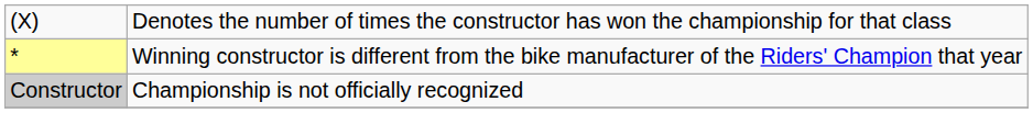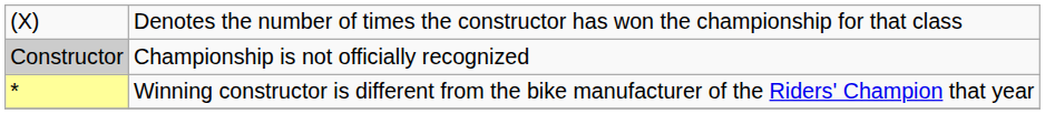rows swapped: * <-> Constructor
